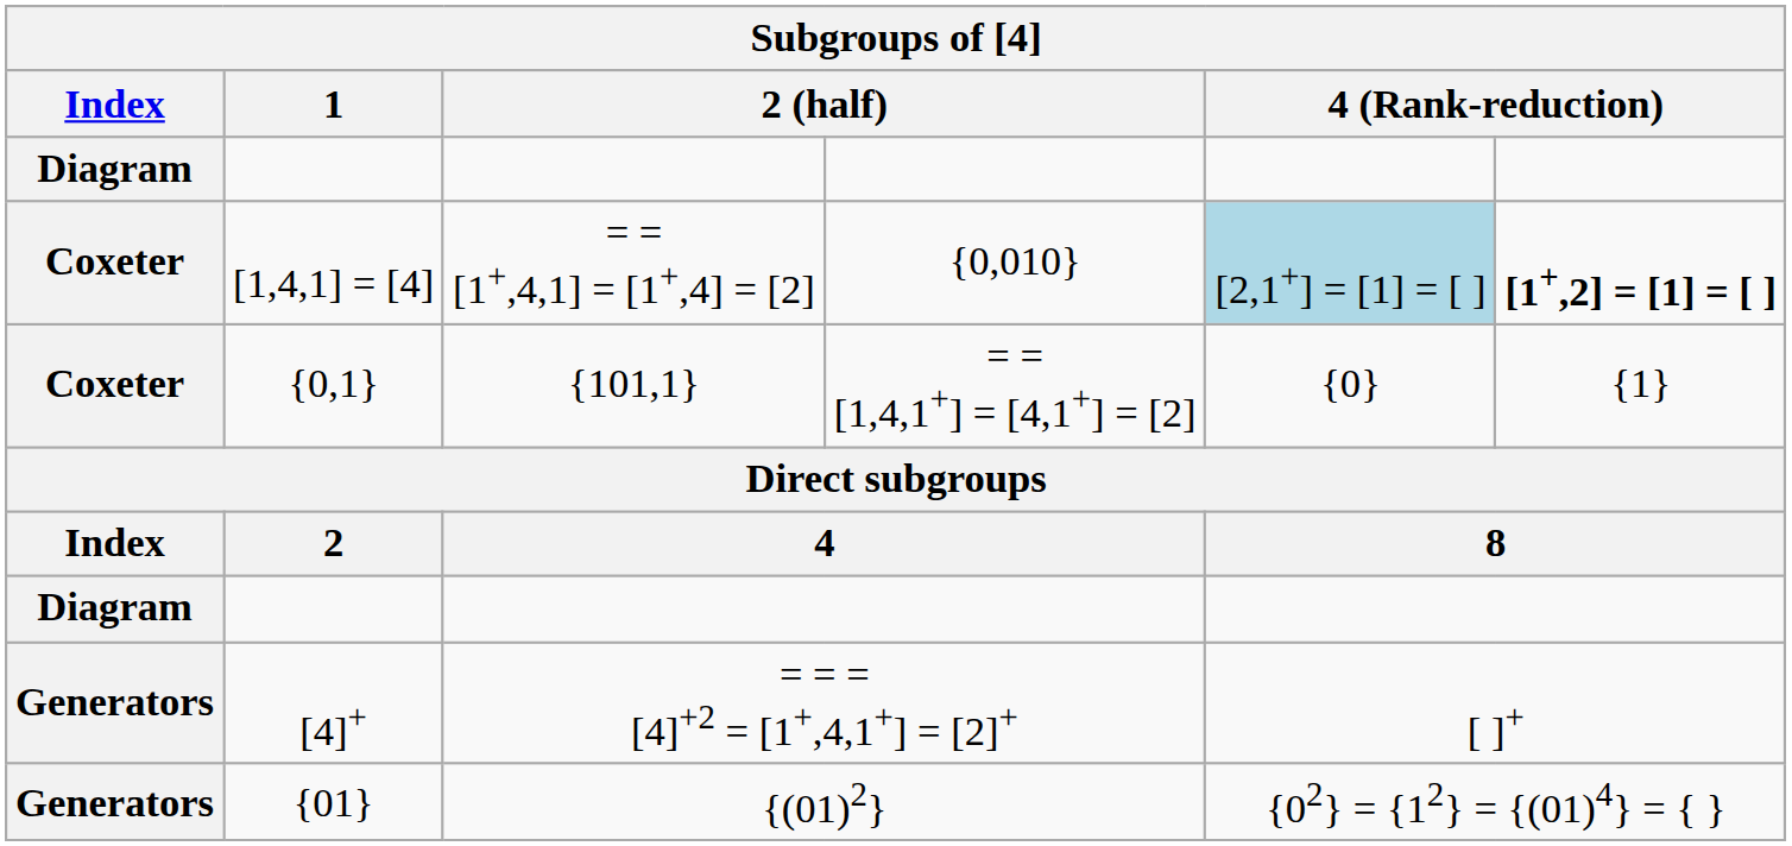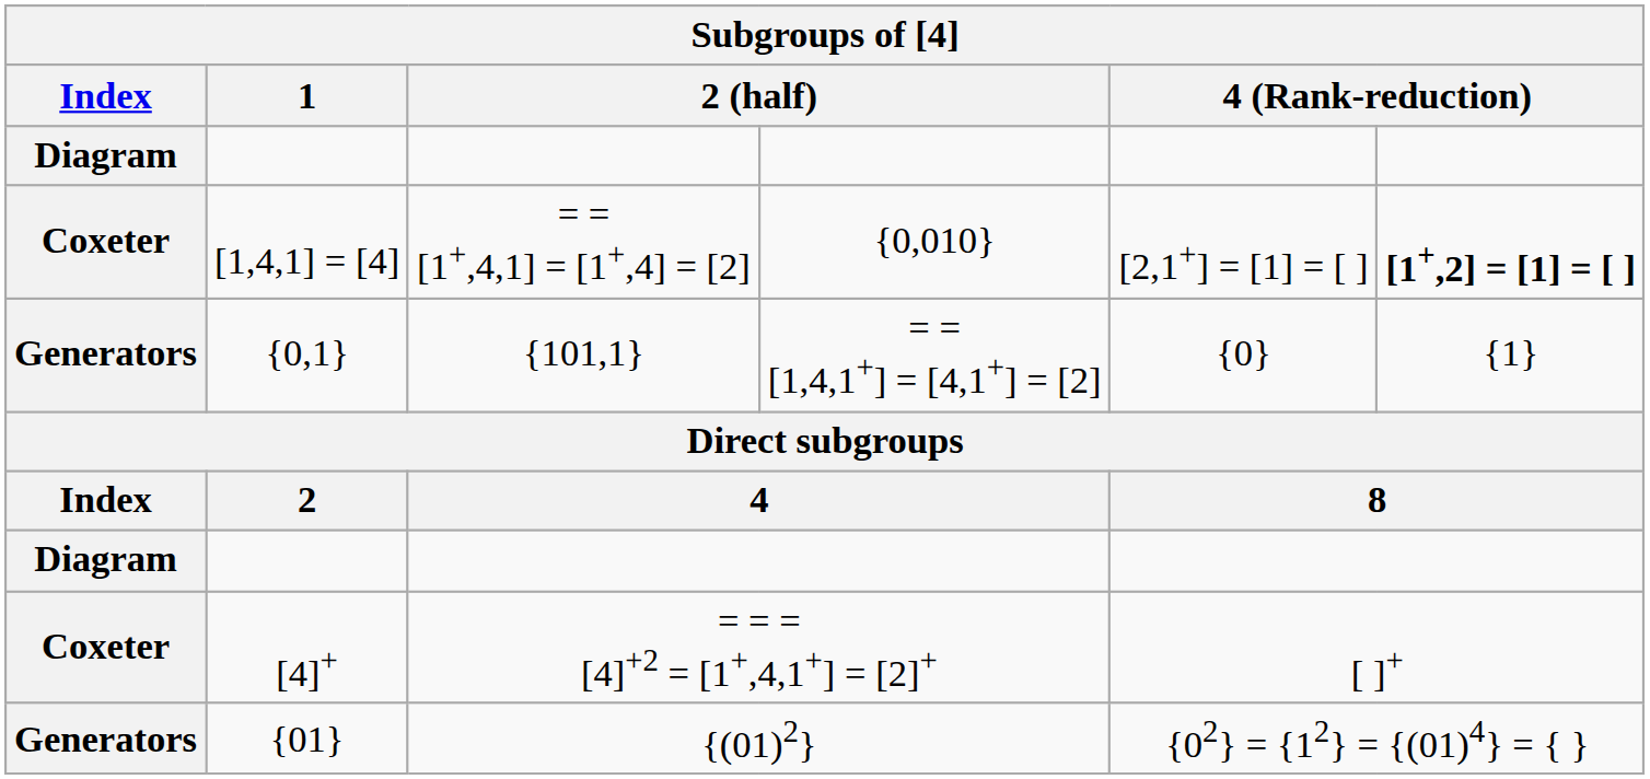[1,4,1] = [4] | column 5: lightblue background -> no background
{0,1} | Index: Coxeter -> Generators
[4]+ | Index: Generators -> Coxeter
